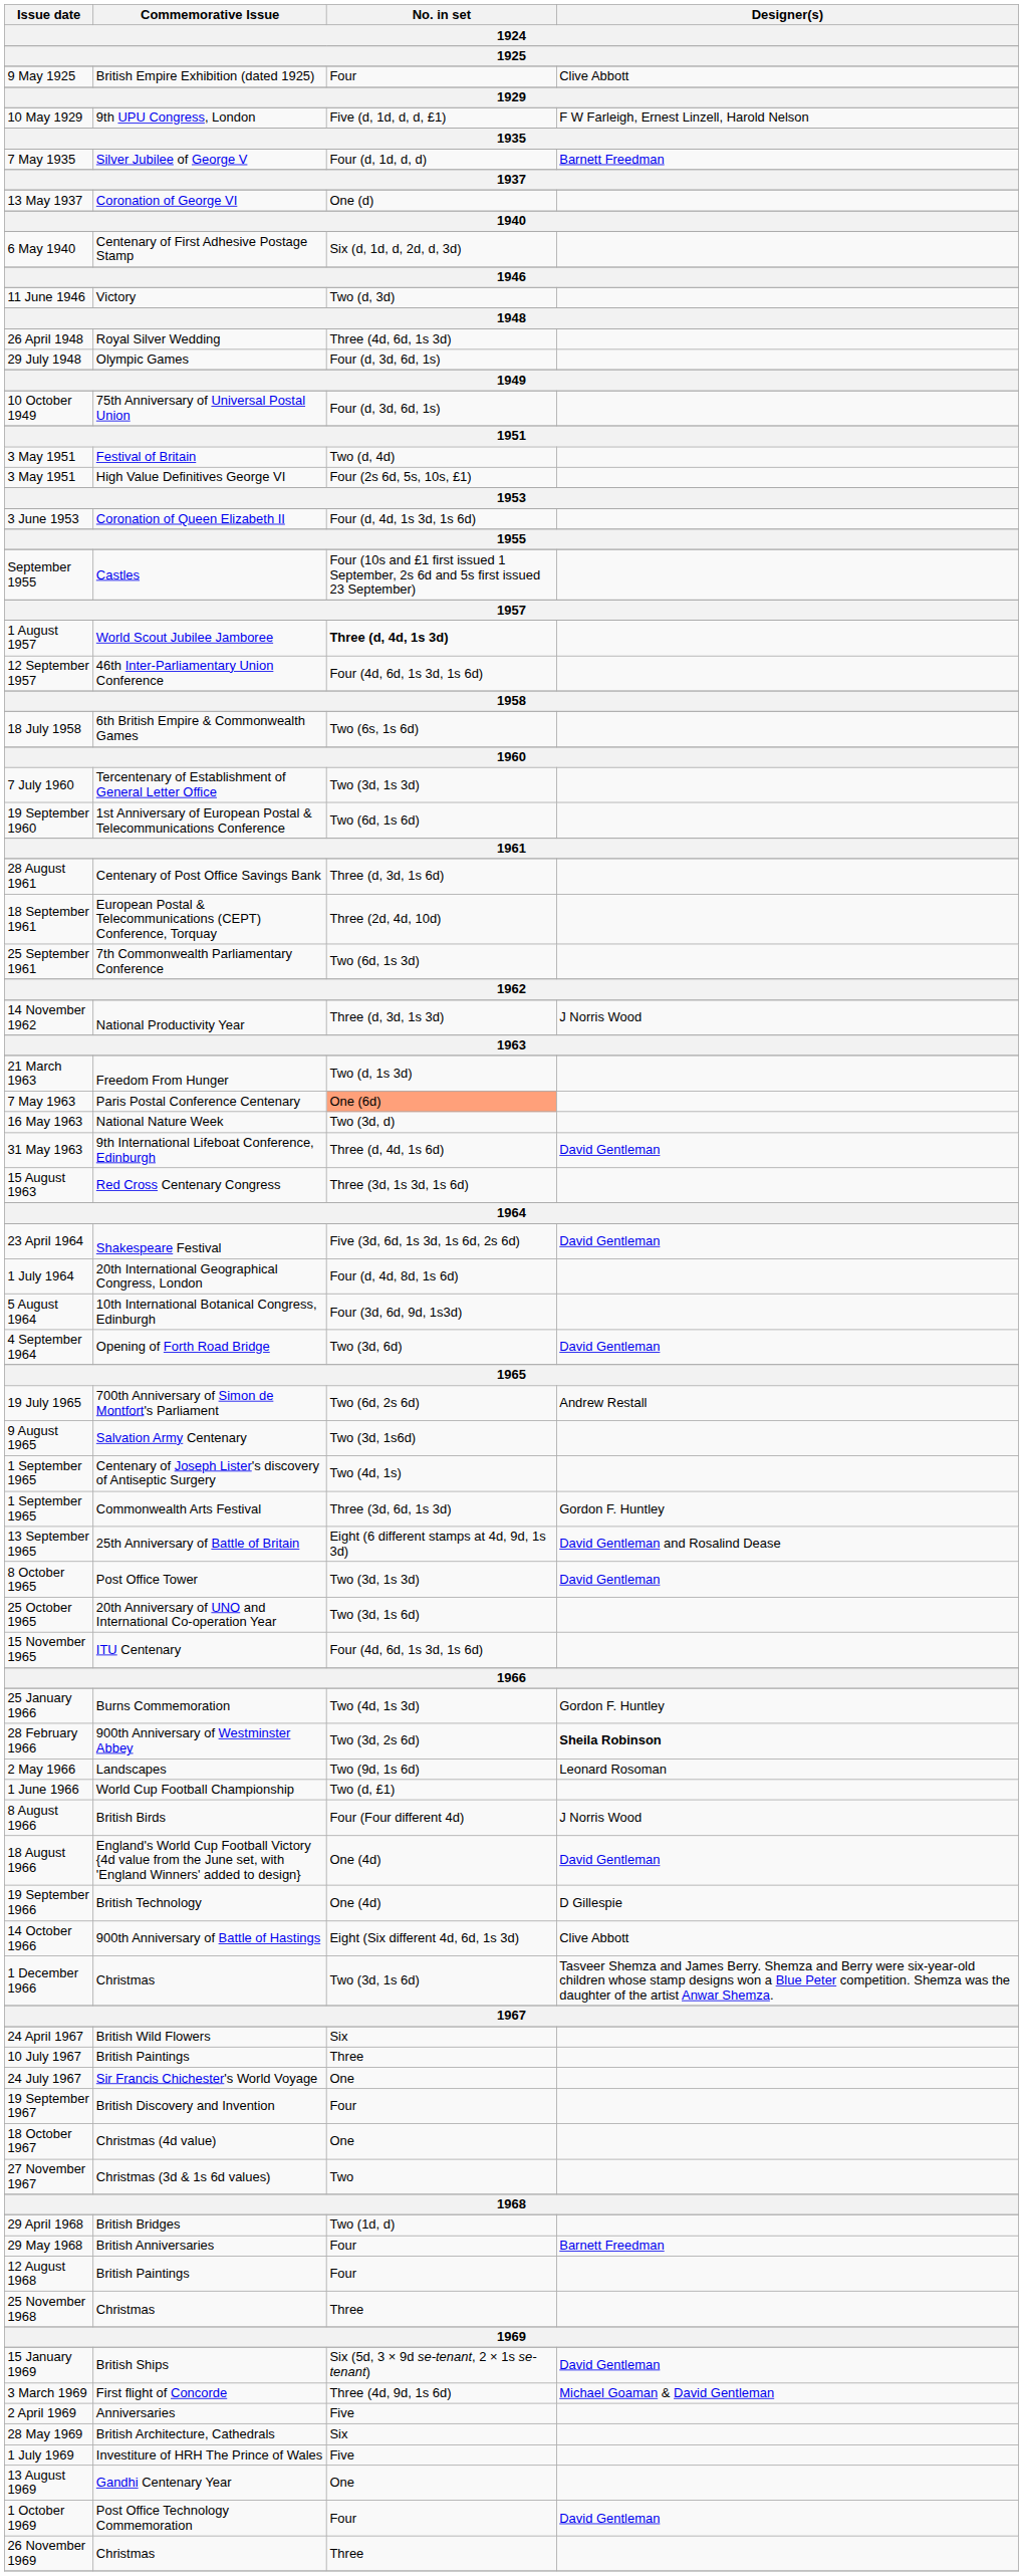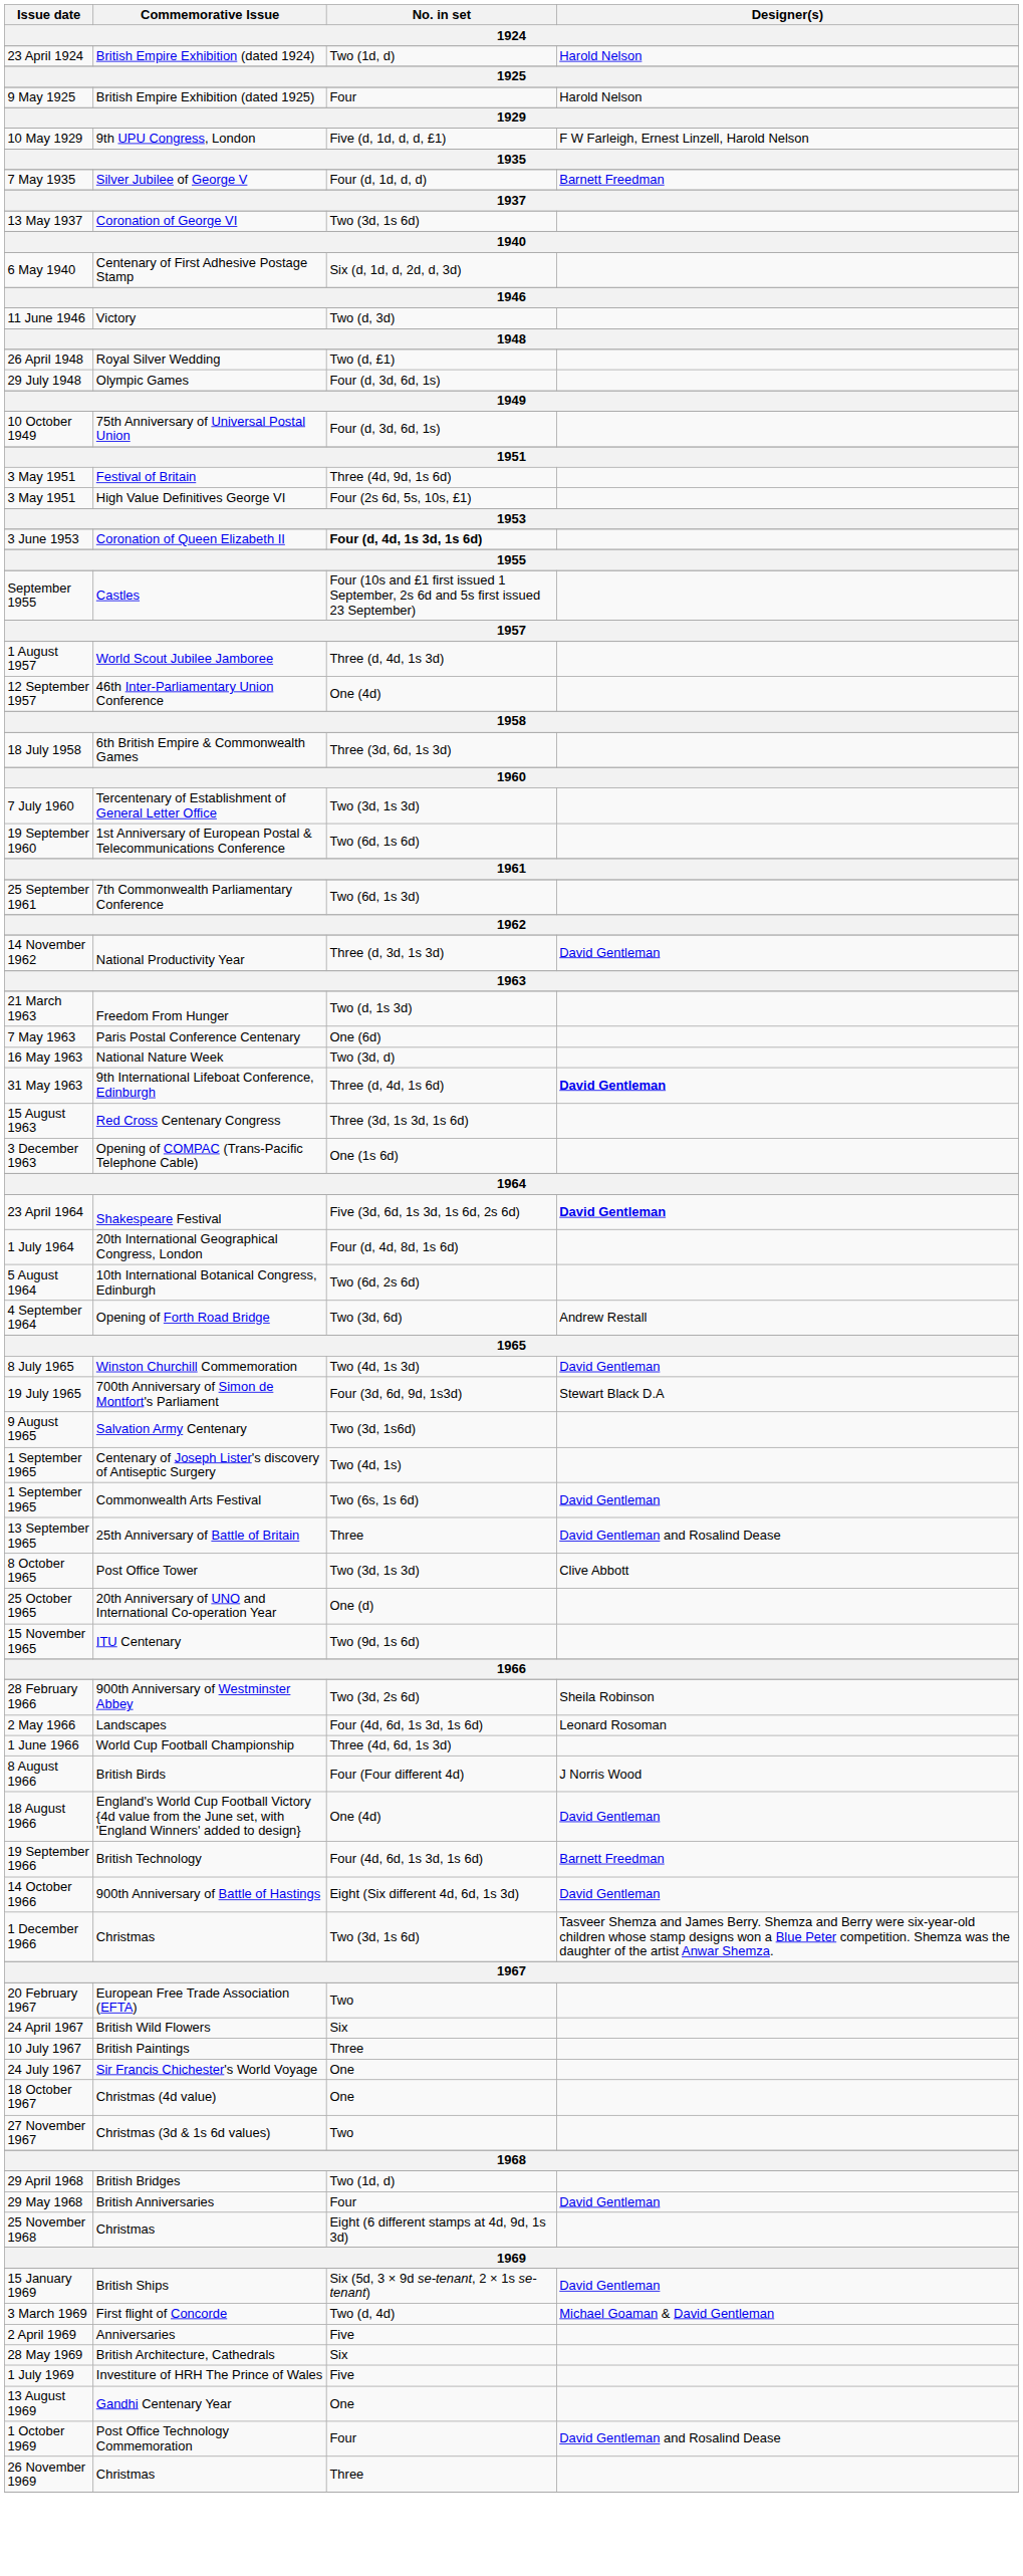+ row: 23 April 1924 | British Empire Exhibition (dated 1924) | Two (1d, d) | Harold Nelson
9 May 1925 | Designer(s): Clive Abbott -> Harold Nelson
13 May 1937 | No. in set: One (d) -> Two (3d, 1s 6d)
26 April 1948 | No. in set: Three (4d, 6d, 1s 3d) -> Two (d, £1)
3 May 1951 / Festival of Britain | No. in set: Two (d, 4d) -> Three (4d, 9d, 1s 6d)
3 June 1953 | No. in set: normal -> bold
1 August 1957 | No. in set: bold -> normal
12 September 1957 | No. in set: Four (4d, 6d, 1s 3d, 1s 6d) -> One (4d)
18 July 1958 | No. in set: Two (6s, 1s 6d) -> Three (3d, 6d, 1s 3d)
- row: 28 August 1961 | Centenary of Post Office Savings Bank | Three (d, 3d, 1s 6d)
- row: 18 September 1961 | European Postal & Telecommunications (CEPT) Conference, Torquay | Three (2d, 4d, 10d)
14 November 1962 | Designer(s): J Norris Wood -> David Gentleman
7 May 1963 | No. in set: lightsalmon background -> no background
31 May 1963 | Designer(s): normal -> bold
+ row: 3 December 1963 | Opening of COMPAC (Trans-Pacific Telephone Cable) | One (1s 6d)
23 April 1964 | Designer(s): normal -> bold
5 August 1964 | No. in set: Four (3d, 6d, 9d, 1s3d) -> Two (6d, 2s 6d)
4 September 1964 | Designer(s): David Gentleman -> Andrew Restall
+ row: 8 July 1965 | Winston Churchill Commemoration | Two (4d, 1s 3d) | David Gentleman
19 July 1965 | No. in set: Two (6d, 2s 6d) -> Four (3d, 6d, 9d, 1s3d)
19 July 1965 | Designer(s): Andrew Restall -> Stewart Black D.A
1 September 1965 / Commonwealth Arts Festival | No. in set: Three (3d, 6d, 1s 3d) -> Two (6s, 1s 6d)
1 September 1965 / Commonwealth Arts Festival | Designer(s): Gordon F. Huntley -> David Gentleman
13 September 1965 | No. in set: Eight (6 different stamps at 4d, 9d, 1s 3d) -> Three
8 October 1965 | Designer(s): David Gentleman -> Clive Abbott
25 October 1965 | No. in set: Two (3d, 1s 6d) -> One (d)
15 November 1965 | No. in set: Four (4d, 6d, 1s 3d, 1s 6d) -> Two (9d, 1s 6d)
- row: 25 January 1966 | Burns Commemoration | Two (4d, 1s 3d) | Gordon F. Huntley
28 February 1966 | Designer(s): bold -> normal
2 May 1966 | No. in set: Two (9d, 1s 6d) -> Four (4d, 6d, 1s 3d, 1s 6d)
1 June 1966 | No. in set: Two (d, £1) -> Three (4d, 6d, 1s 3d)
19 September 1966 | No. in set: One (4d) -> Four (4d, 6d, 1s 3d, 1s 6d)
19 September 1966 | Designer(s): D Gillespie -> Barnett Freedman
14 October 1966 | Designer(s): Clive Abbott -> David Gentleman
+ row: 20 February 1967 | European Free Trade Association (EFTA) | Two
- row: 19 September 1967 | British Discovery and Invention | Four
29 May 1968 | Designer(s): Barnett Freedman -> David Gentleman
- row: 12 August 1968 | British Paintings | Four
25 November 1968 | No. in set: Three -> Eight (6 different stamps at 4d, 9d, 1s 3d)
3 March 1969 | No. in set: Three (4d, 9d, 1s 6d) -> Two (d, 4d)
1 October 1969 | Designer(s): David Gentleman -> David Gentleman and Rosalind Dease
